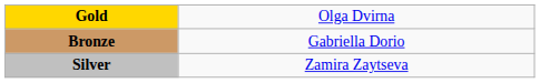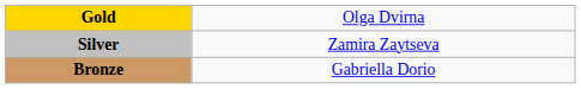rows swapped: Silver <-> Bronze
